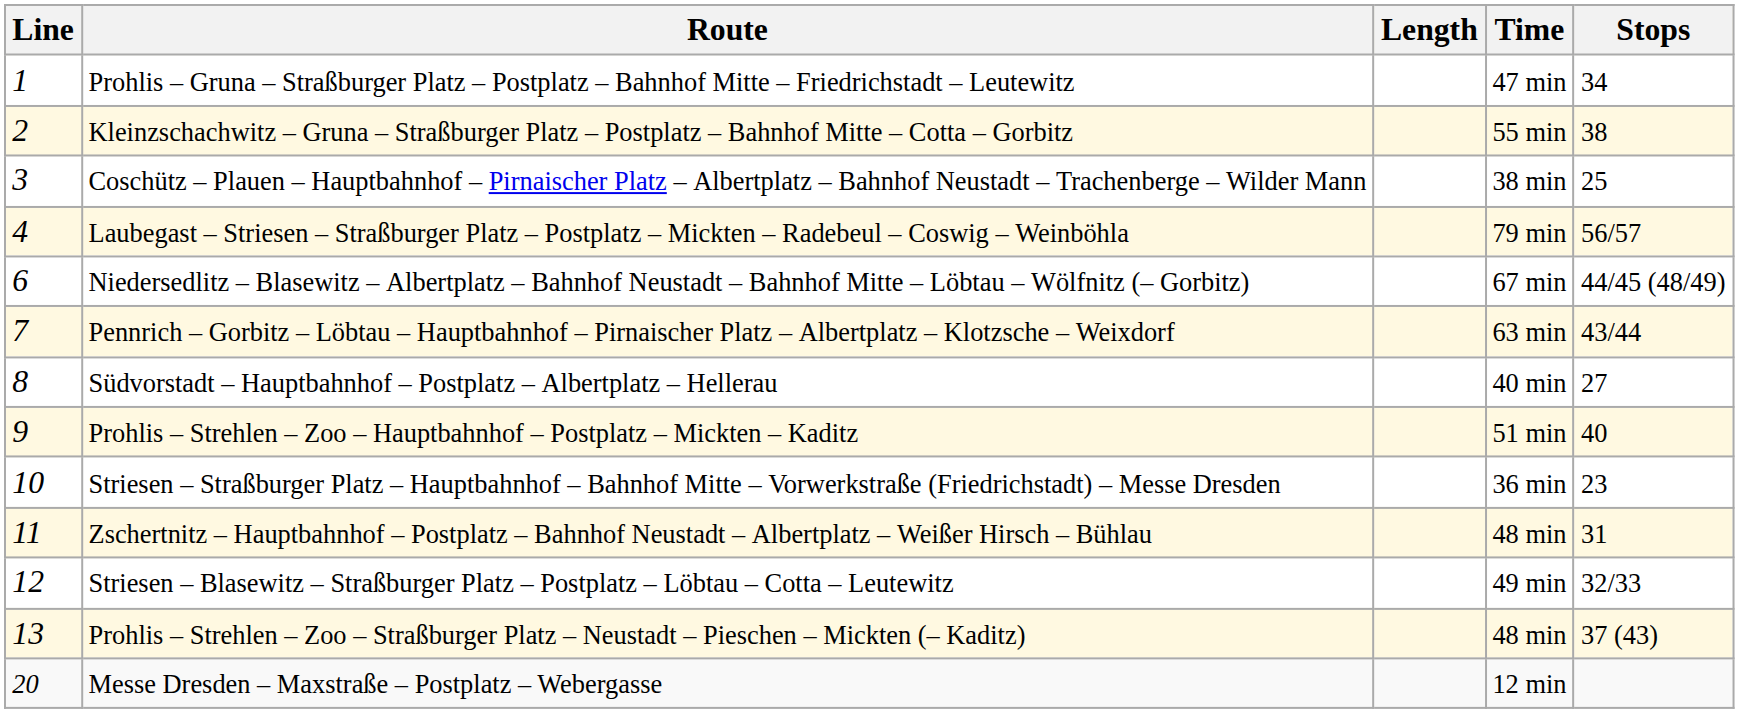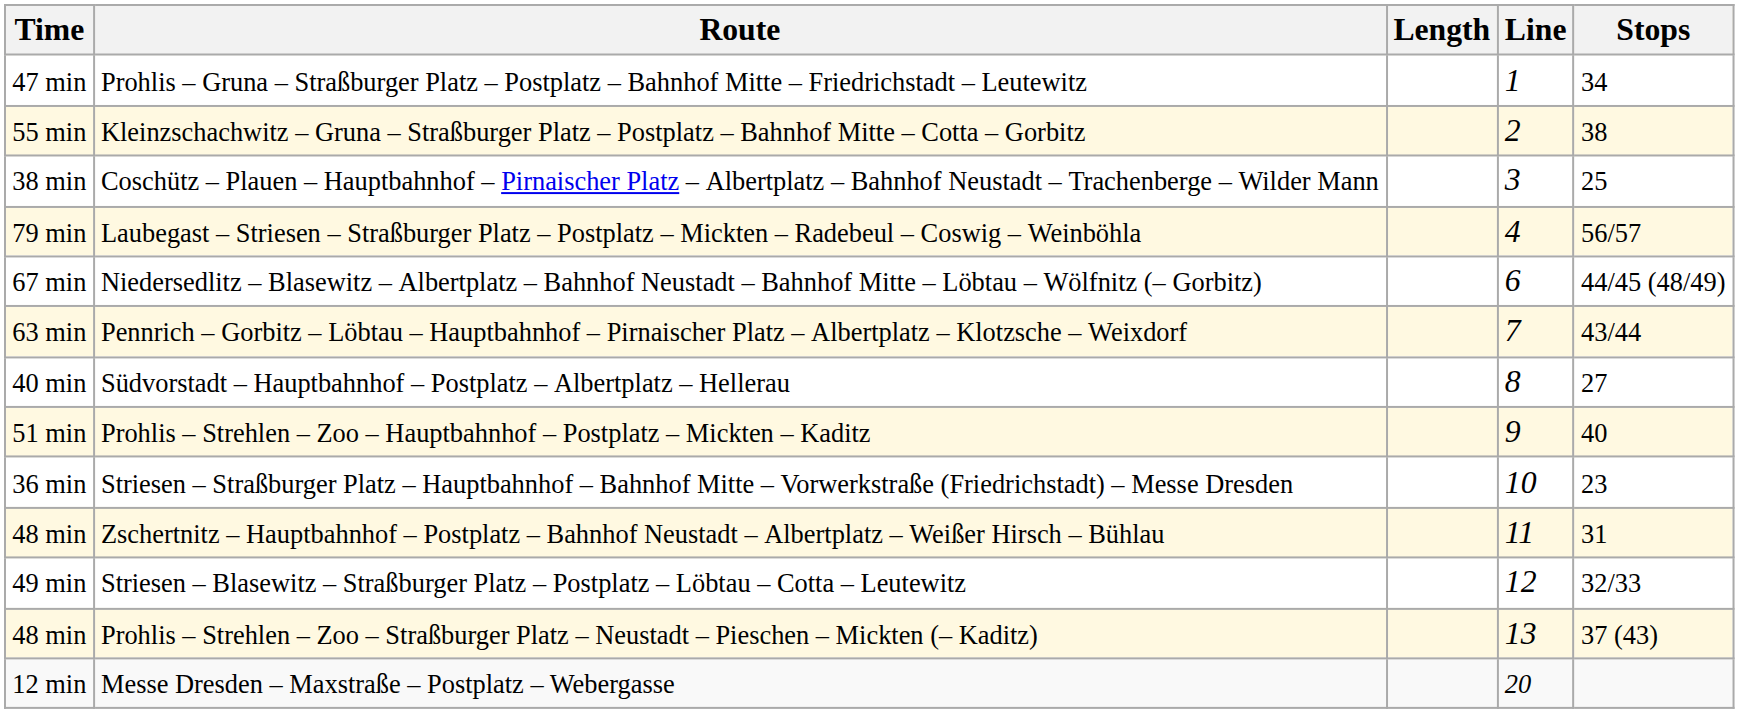columns swapped: Line <-> Time
